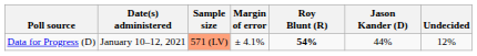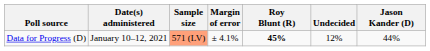columns swapped: Jason Kander (D) <-> Undecided
Data for Progress (D) | Roy Blunt (R): 54% -> 45%
